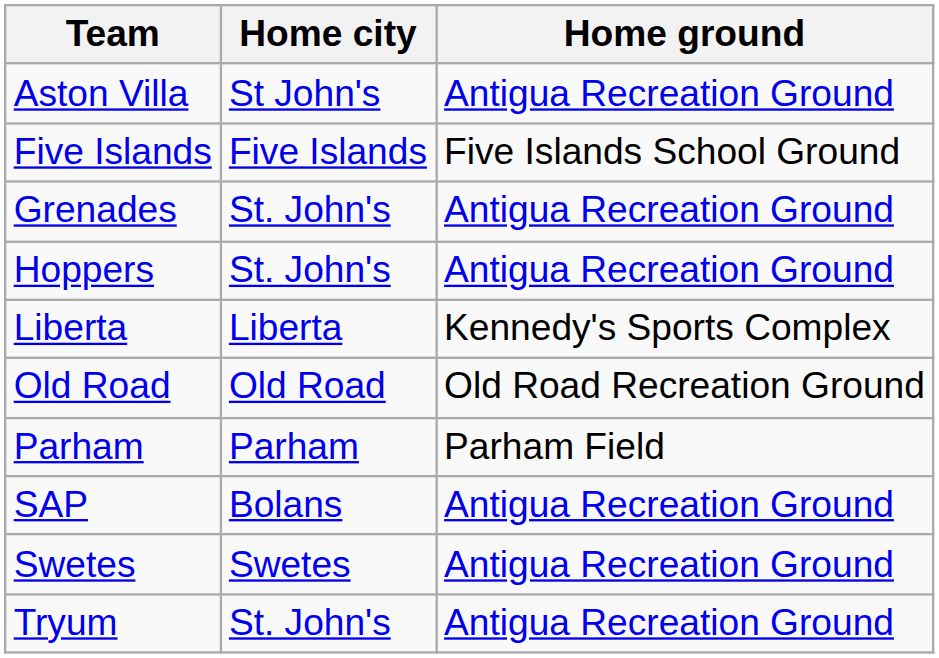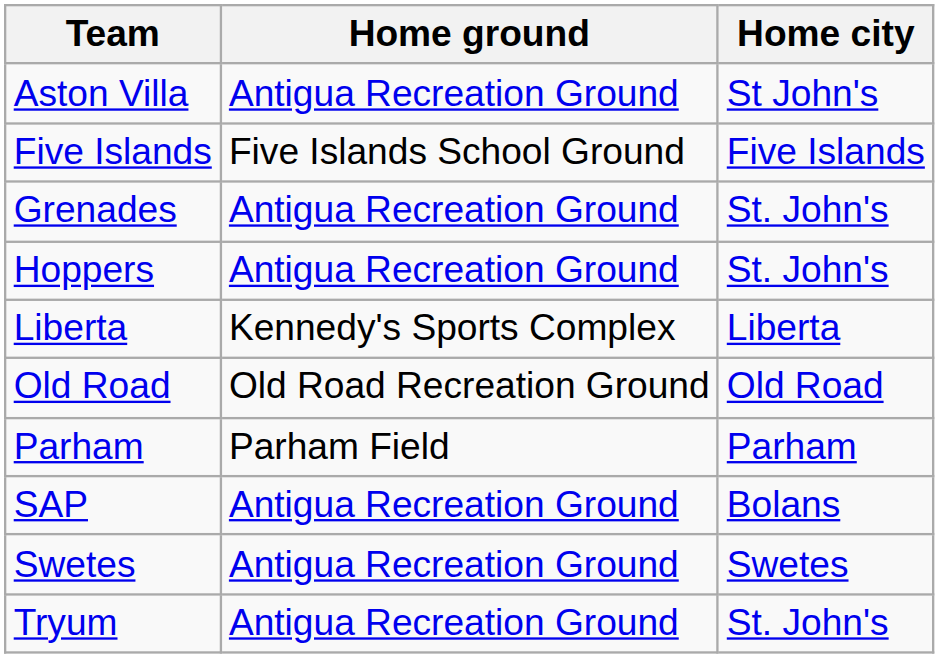columns swapped: Home city <-> Home ground
